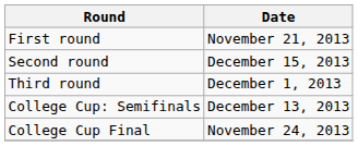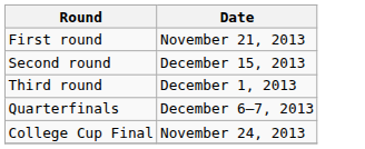+ row: Quarterfinals | December 6–7, 2013
- row: College Cup: Semifinals | December 13, 2013
